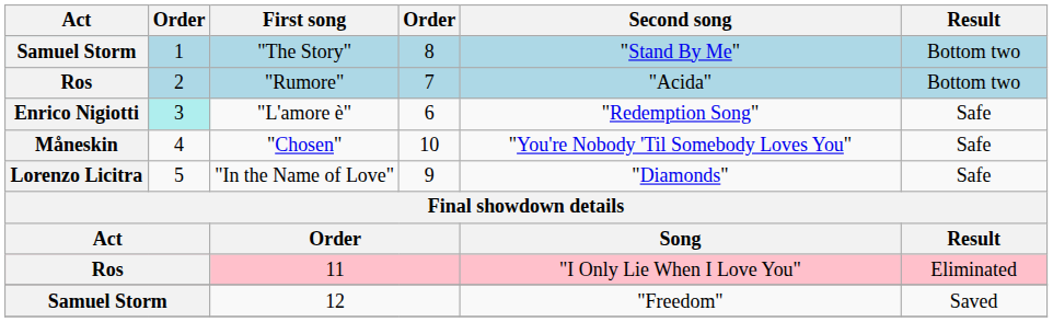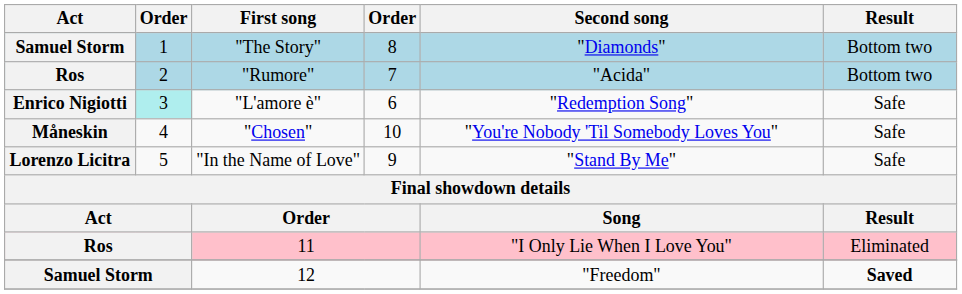"The Story" | Second song: "Stand By Me" -> "Diamonds"
"In the Name of Love" | Second song: "Diamonds" -> "Stand By Me"
12 | Result: normal -> bold
